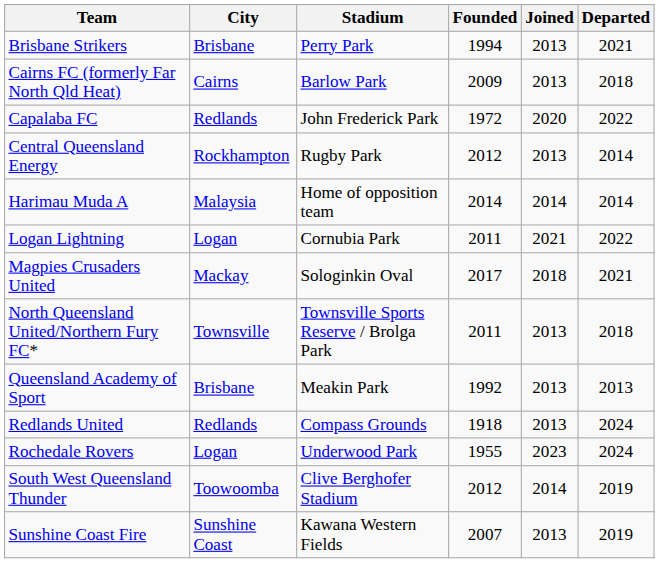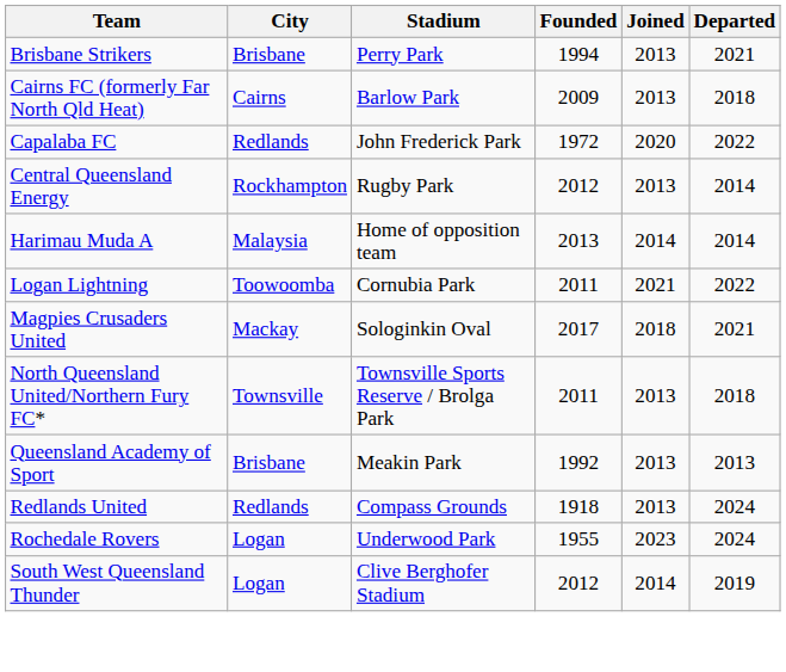Harimau Muda A | Founded: 2014 -> 2013
Logan Lightning | City: Logan -> Toowoomba
South West Queensland Thunder | City: Toowoomba -> Logan
- row: Sunshine Coast Fire | Sunshine Coast | Kawana Western Fields | 2007 | 2013 | 2019
